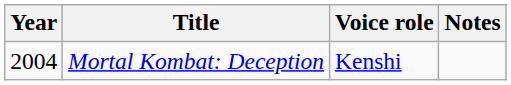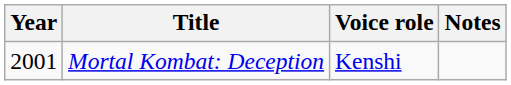Mortal Kombat: Deception | Year: 2004 -> 2001
